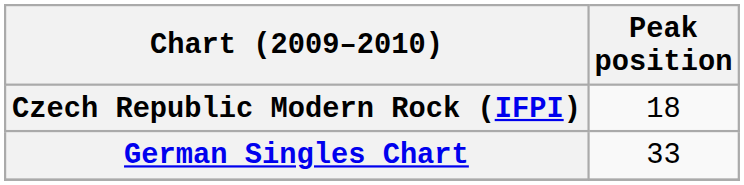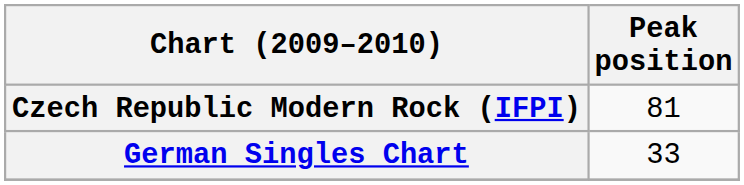Czech Republic Modern Rock (IFPI) | Peak position: 18 -> 81
